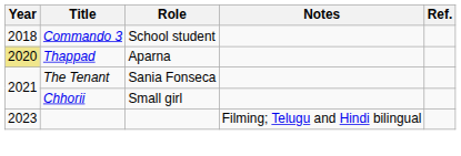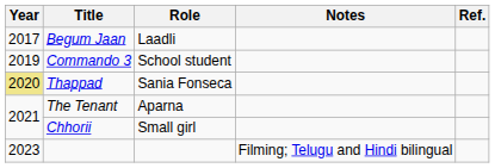+ row: 2017 | Begum Jaan | Laadli
Commando 3 | Year: 2018 -> 2019
Thappad | Role: Aparna -> Sania Fonseca
The Tenant | Role: Sania Fonseca -> Aparna
